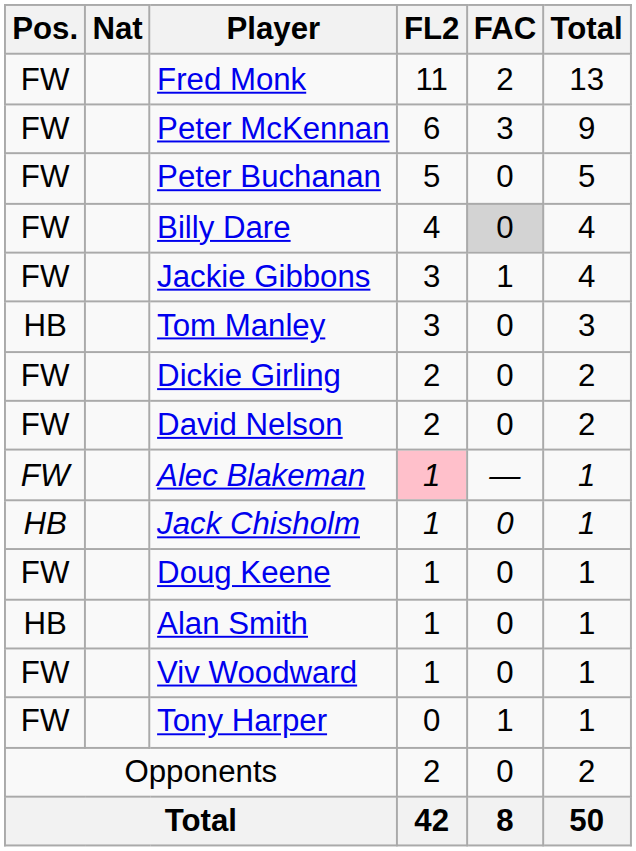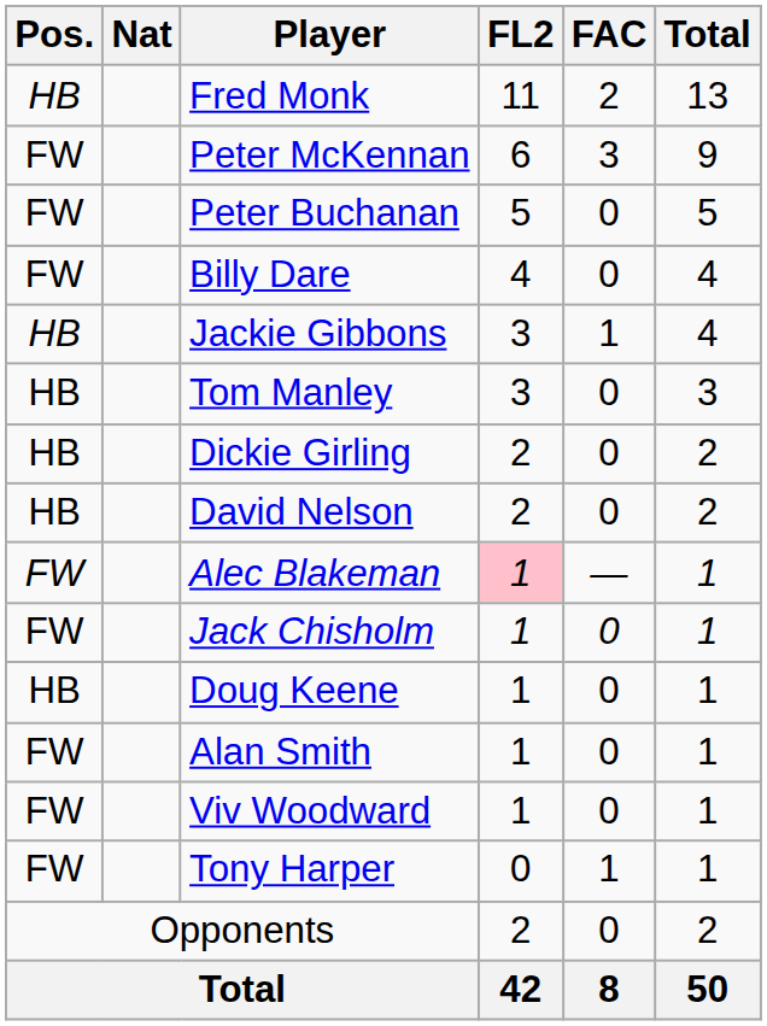Fred Monk | Pos.: FW -> HB
Billy Dare | FAC: lightgrey background -> no background
Jackie Gibbons | Pos.: FW -> HB
Dickie Girling | Pos.: FW -> HB
David Nelson | Pos.: FW -> HB
Jack Chisholm | Pos.: HB -> FW
Doug Keene | Pos.: FW -> HB
Alan Smith | Pos.: HB -> FW
